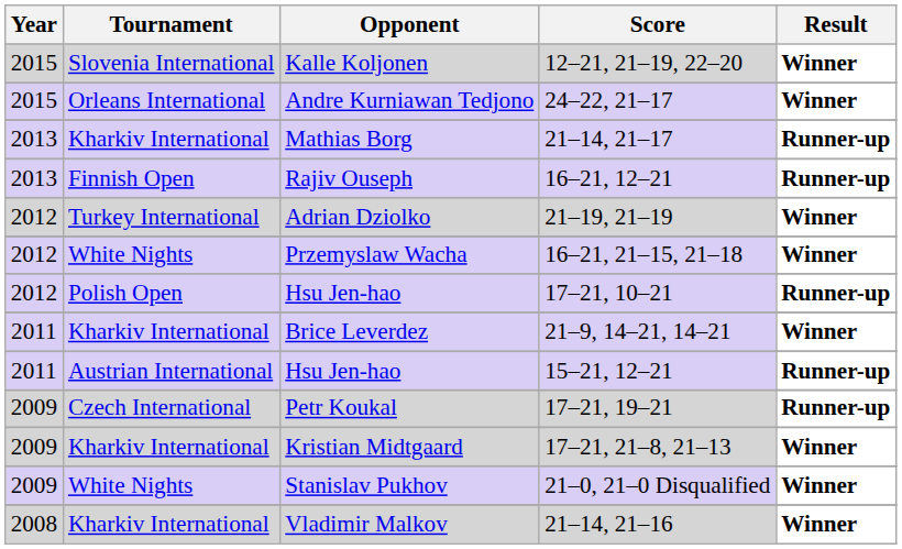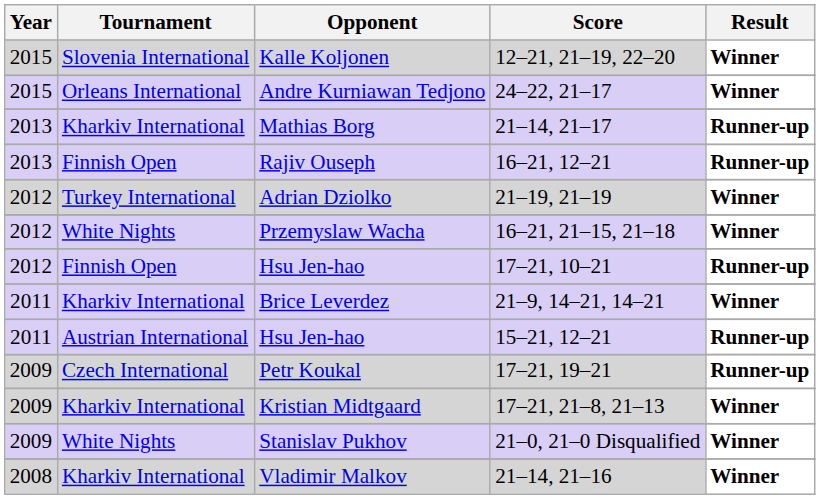Hsu Jen-hao / 17–21, 10–21 | Tournament: Polish Open -> Finnish Open
